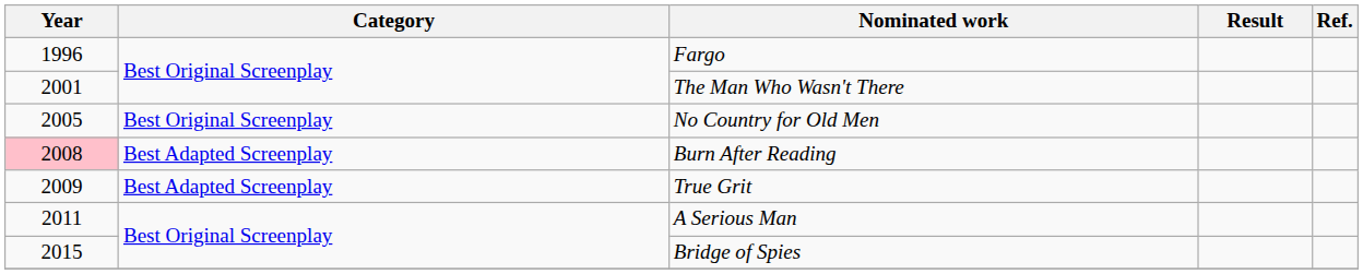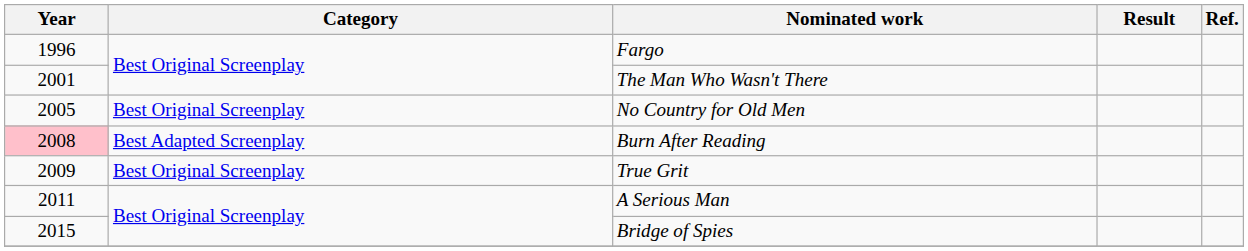True Grit | Category: Best Adapted Screenplay -> Best Original Screenplay
